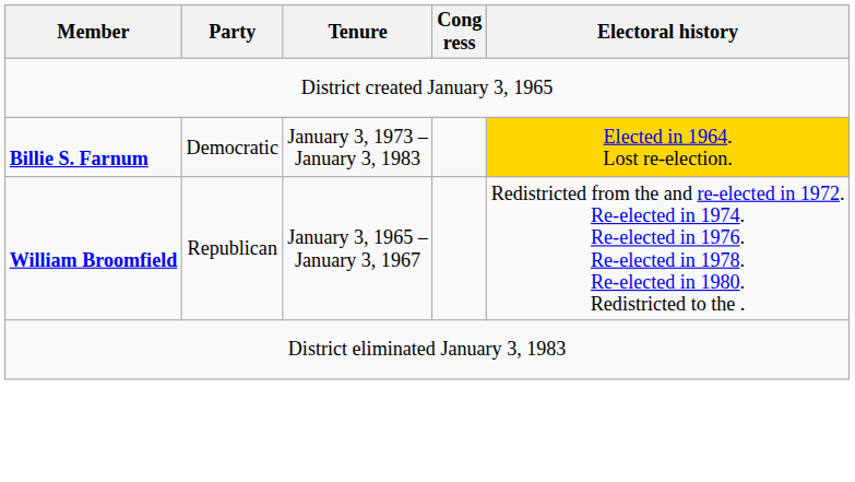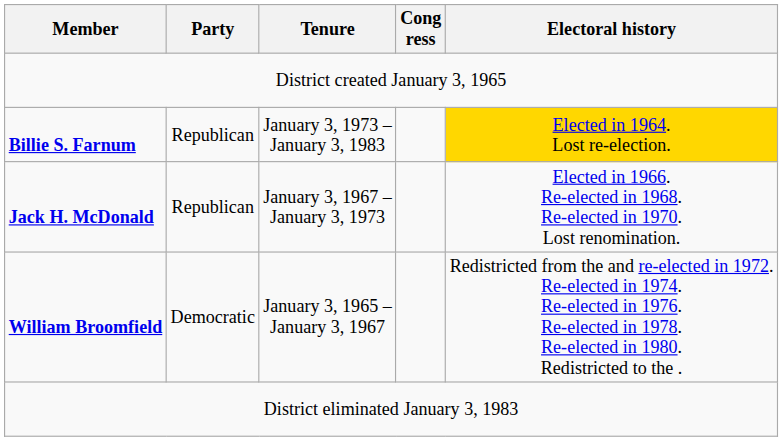Billie S. Farnum | Party: Democratic -> Republican
+ row: Jack H. McDonald | Republican | January 3, 1967 – January 3, 1973 | Elected in 1966. Re-elected in 1968. Re-elected in 1970. Lost renomination.
William Broomfield | Party: Republican -> Democratic
